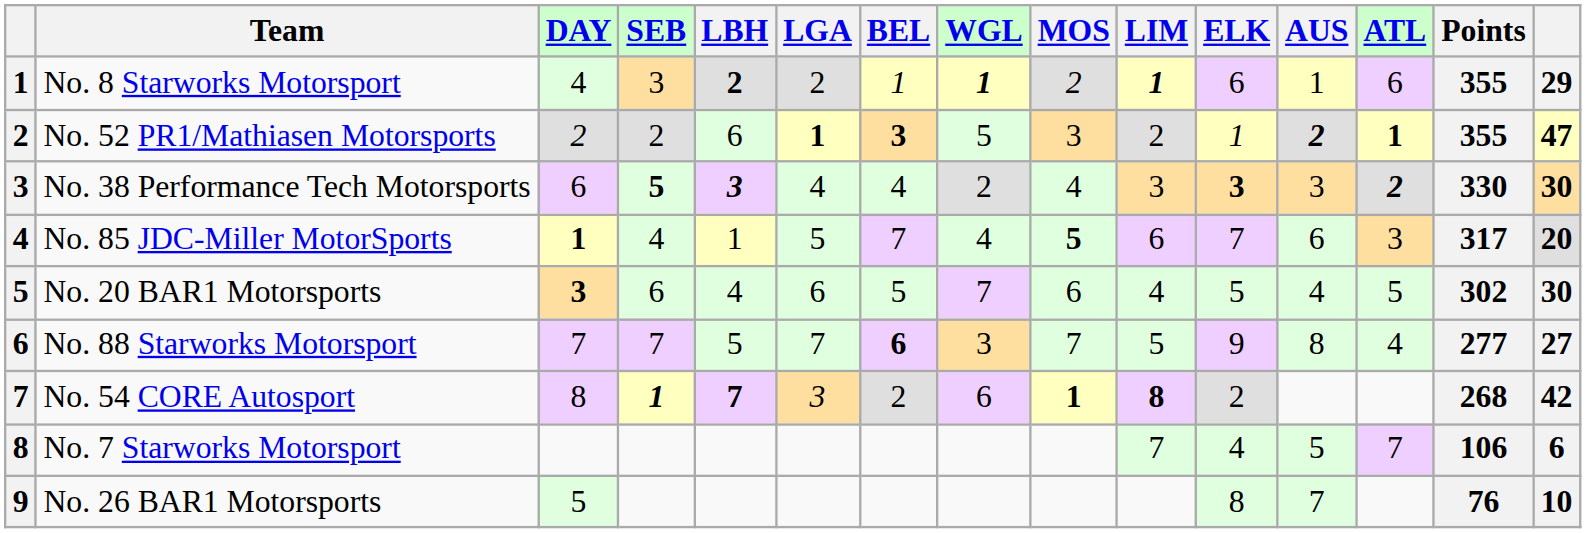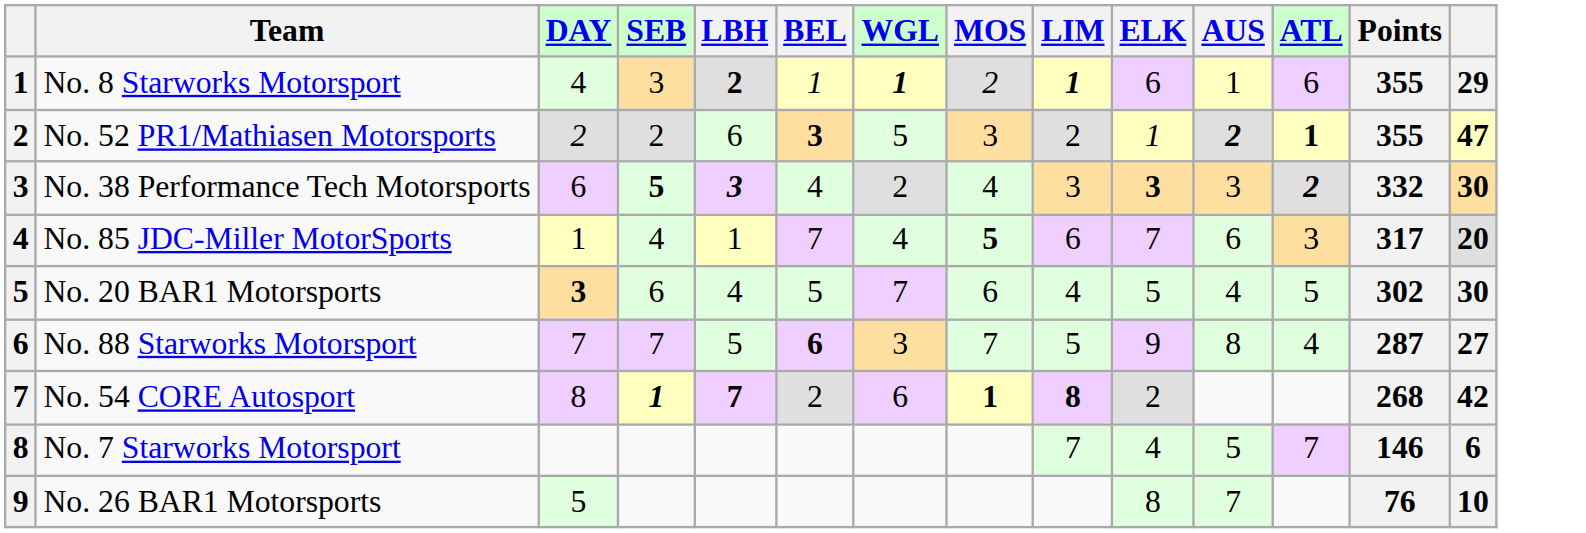- column: LGA | 2 | 1 | 4 | 5 | 6 | 7 | 3
No. 38 Performance Tech Motorsports | Points: 330 -> 332
No. 85 JDC-Miller MotorSports | DAY: bold -> normal
No. 88 Starworks Motorsport | Points: 277 -> 287
No. 7 Starworks Motorsport | Points: 106 -> 146
